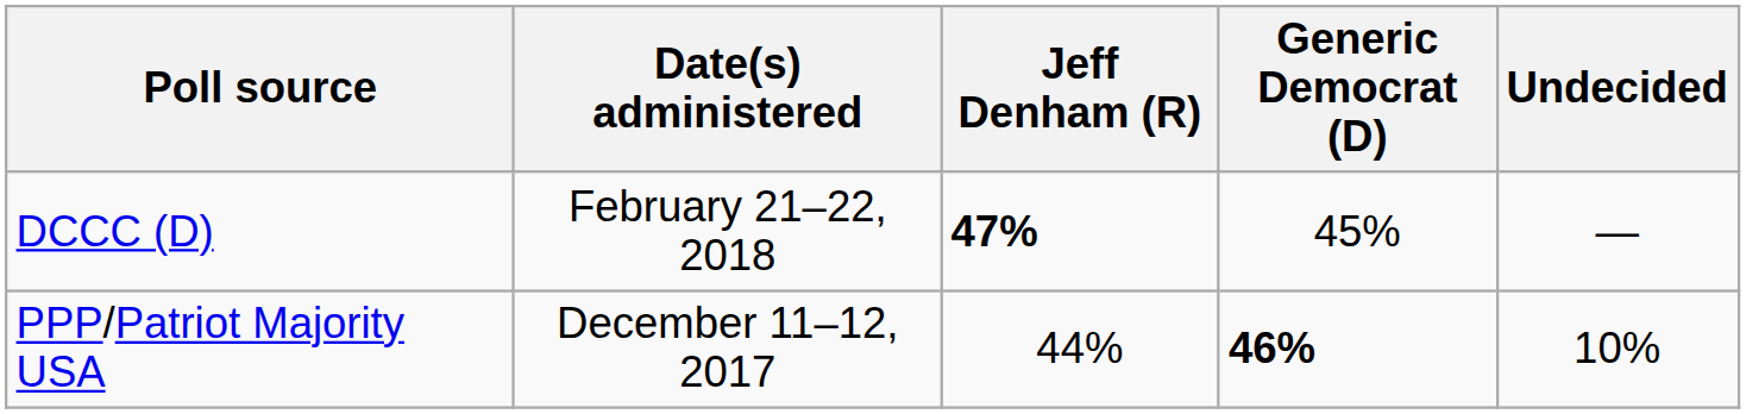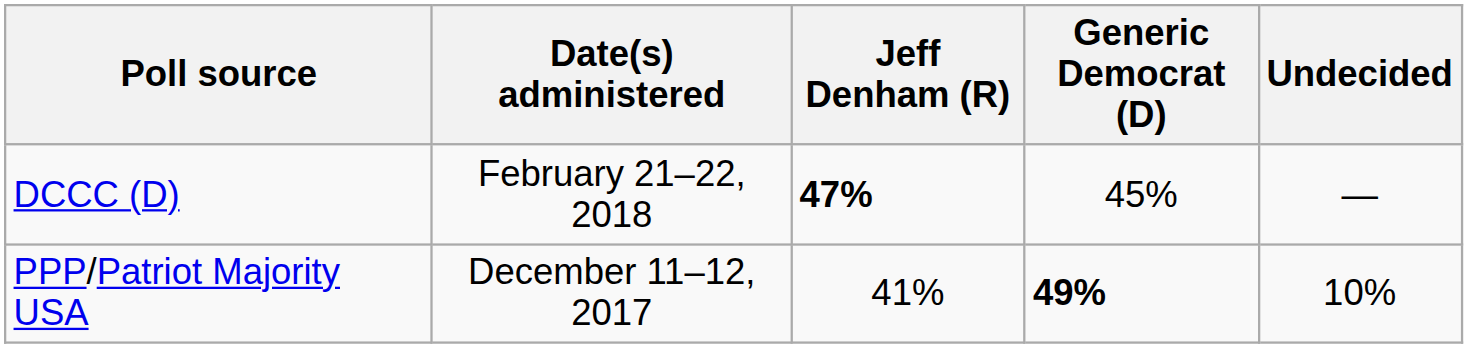PPP/Patriot Majority USA | Jeff Denham (R): 44% -> 41%
PPP/Patriot Majority USA | Generic Democrat (D): 46% -> 49%
